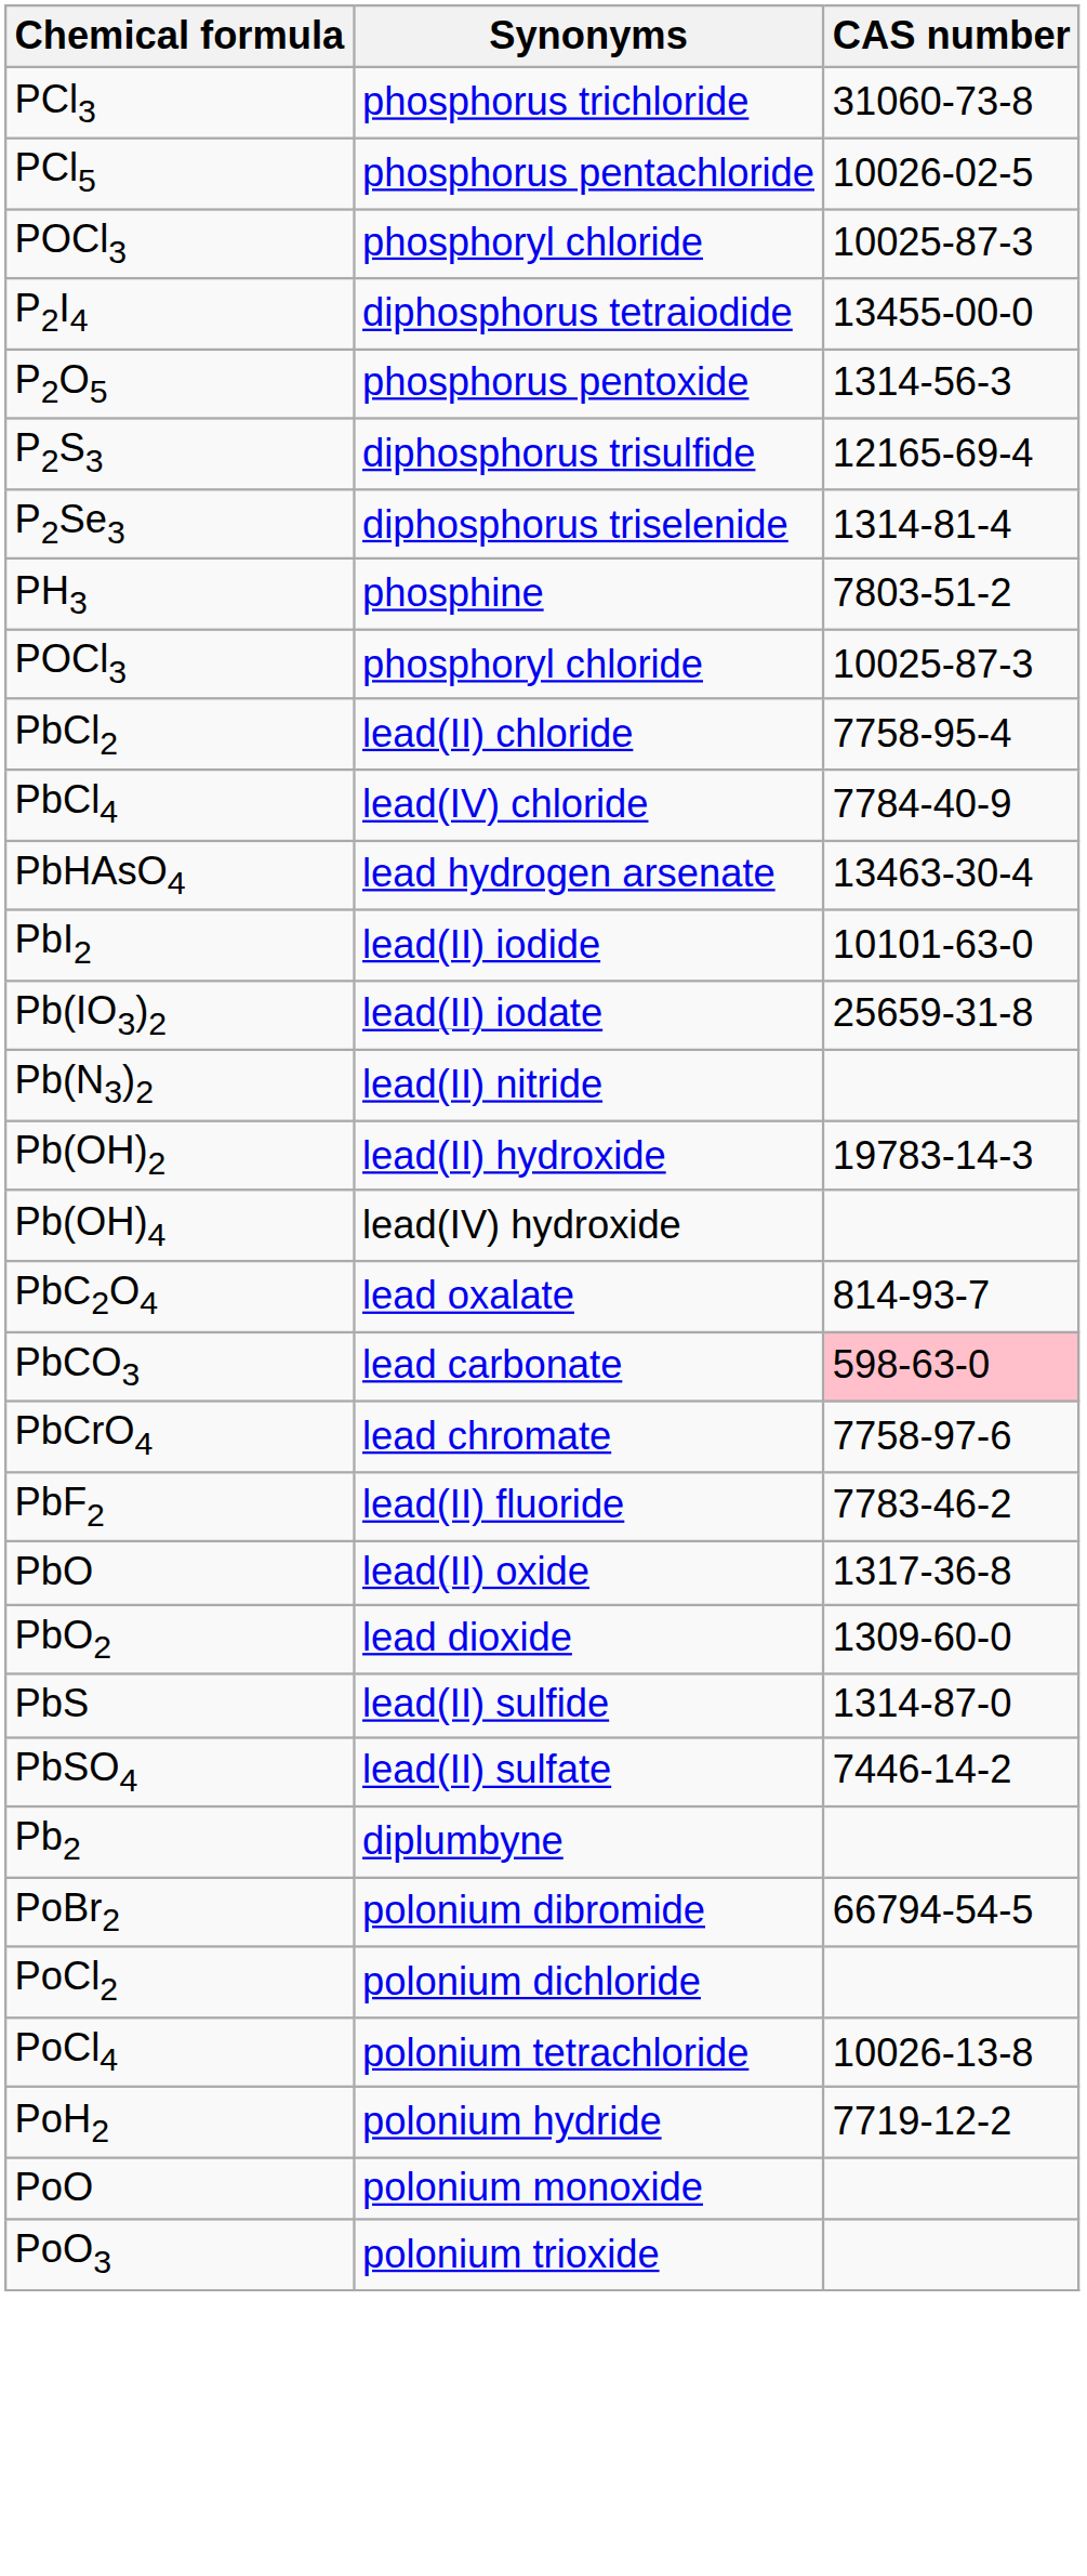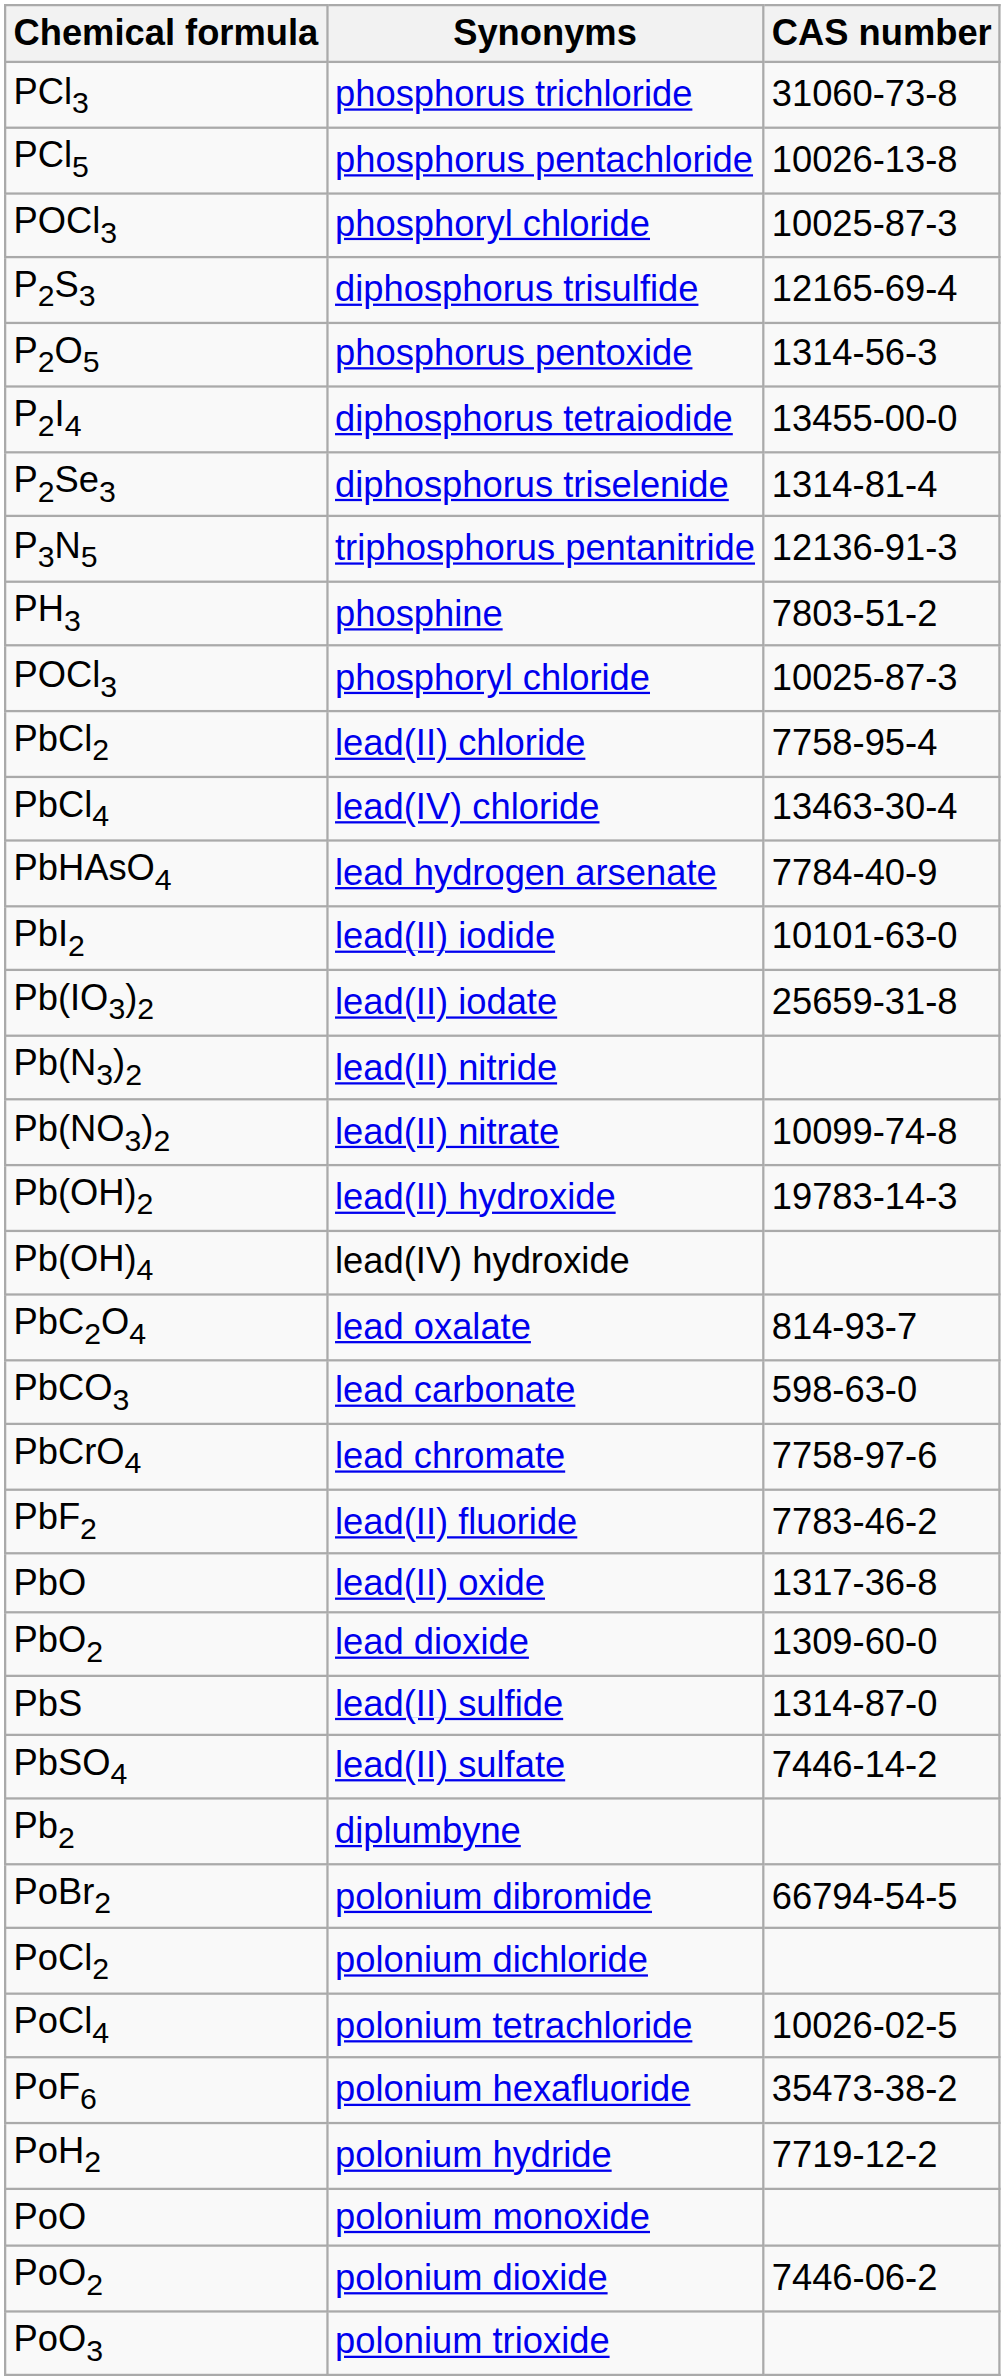PCl5 | CAS number: 10026-02-5 -> 10026-13-8
rows swapped: P2I4 <-> P2S3
+ row: P3N5 | triphosphorus pentanitride | 12136-91-3
PbCl4 | CAS number: 7784-40-9 -> 13463-30-4
PbHAsO4 | CAS number: 13463-30-4 -> 7784-40-9
+ row: Pb(NO3)2 | lead(II) nitrate | 10099-74-8
PbCO3 | CAS number: pink background -> no background
PoCl4 | CAS number: 10026-13-8 -> 10026-02-5
+ row: PoF6 | polonium hexafluoride | 35473-38-2
+ row: PoO2 | polonium dioxide | 7446-06-2
